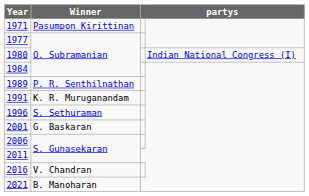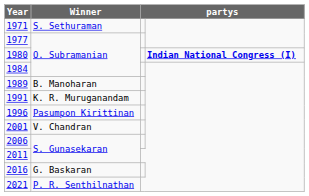1971 | Winner: Pasumpon Kirittinan -> S. Sethuraman
1980 | column 4: normal -> bold
1989 | Winner: P. R. Senthilnathan -> B. Manoharan
1996 | Winner: S. Sethuraman -> Pasumpon Kirittinan
2001 | Winner: G. Baskaran -> V. Chandran
2016 | Winner: V. Chandran -> G. Baskaran
2021 | Winner: B. Manoharan -> P. R. Senthilnathan
